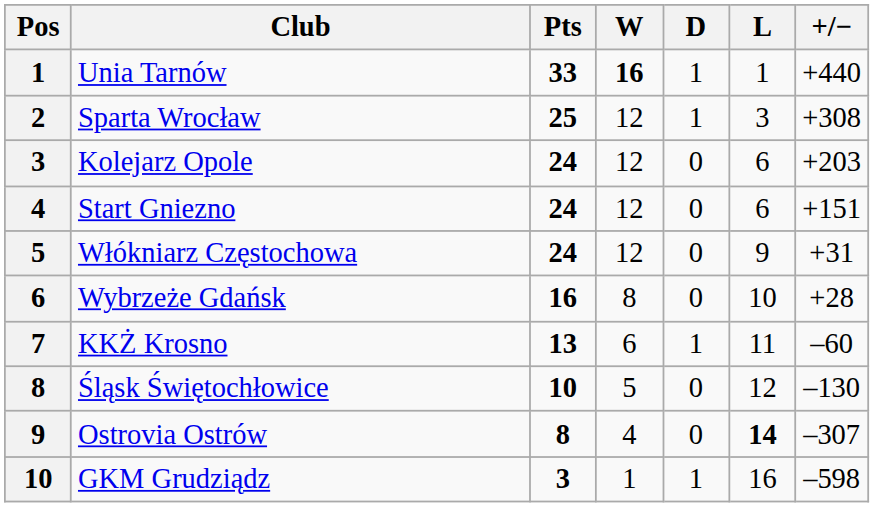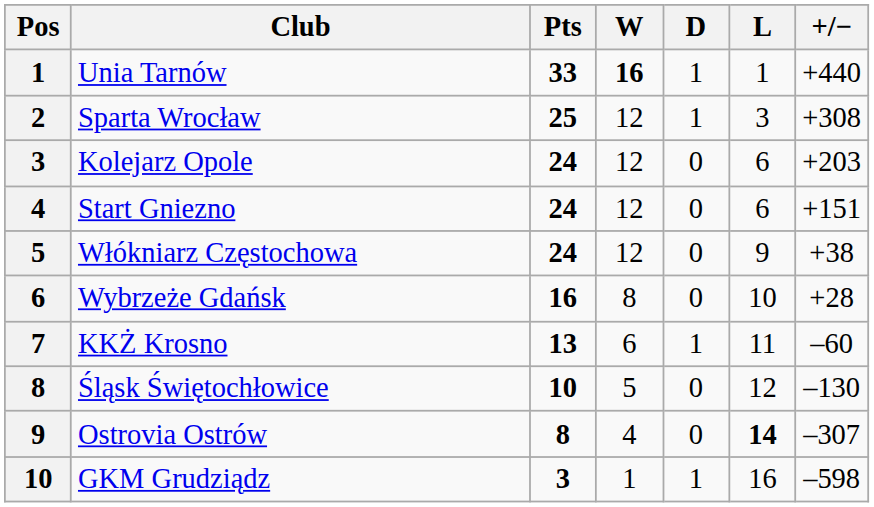Włókniarz Częstochowa | +/−: +31 -> +38
